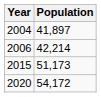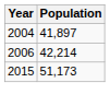- row: 2020 | 54,172
